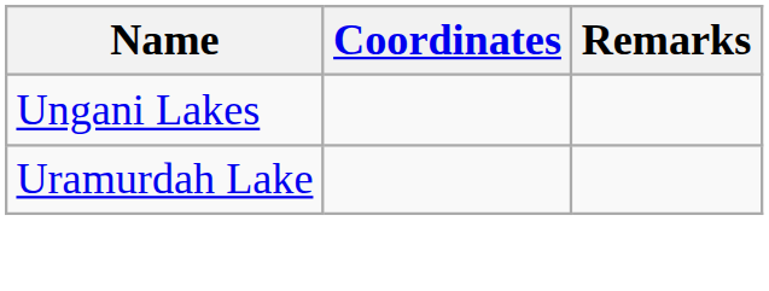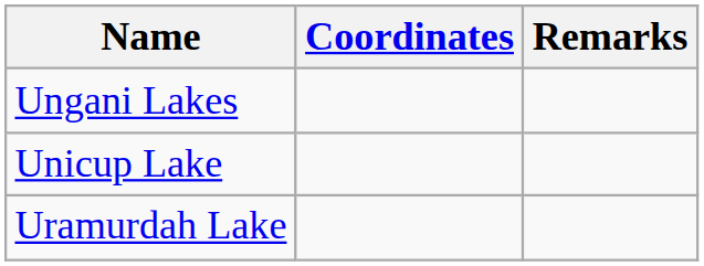+ row: Unicup Lake
